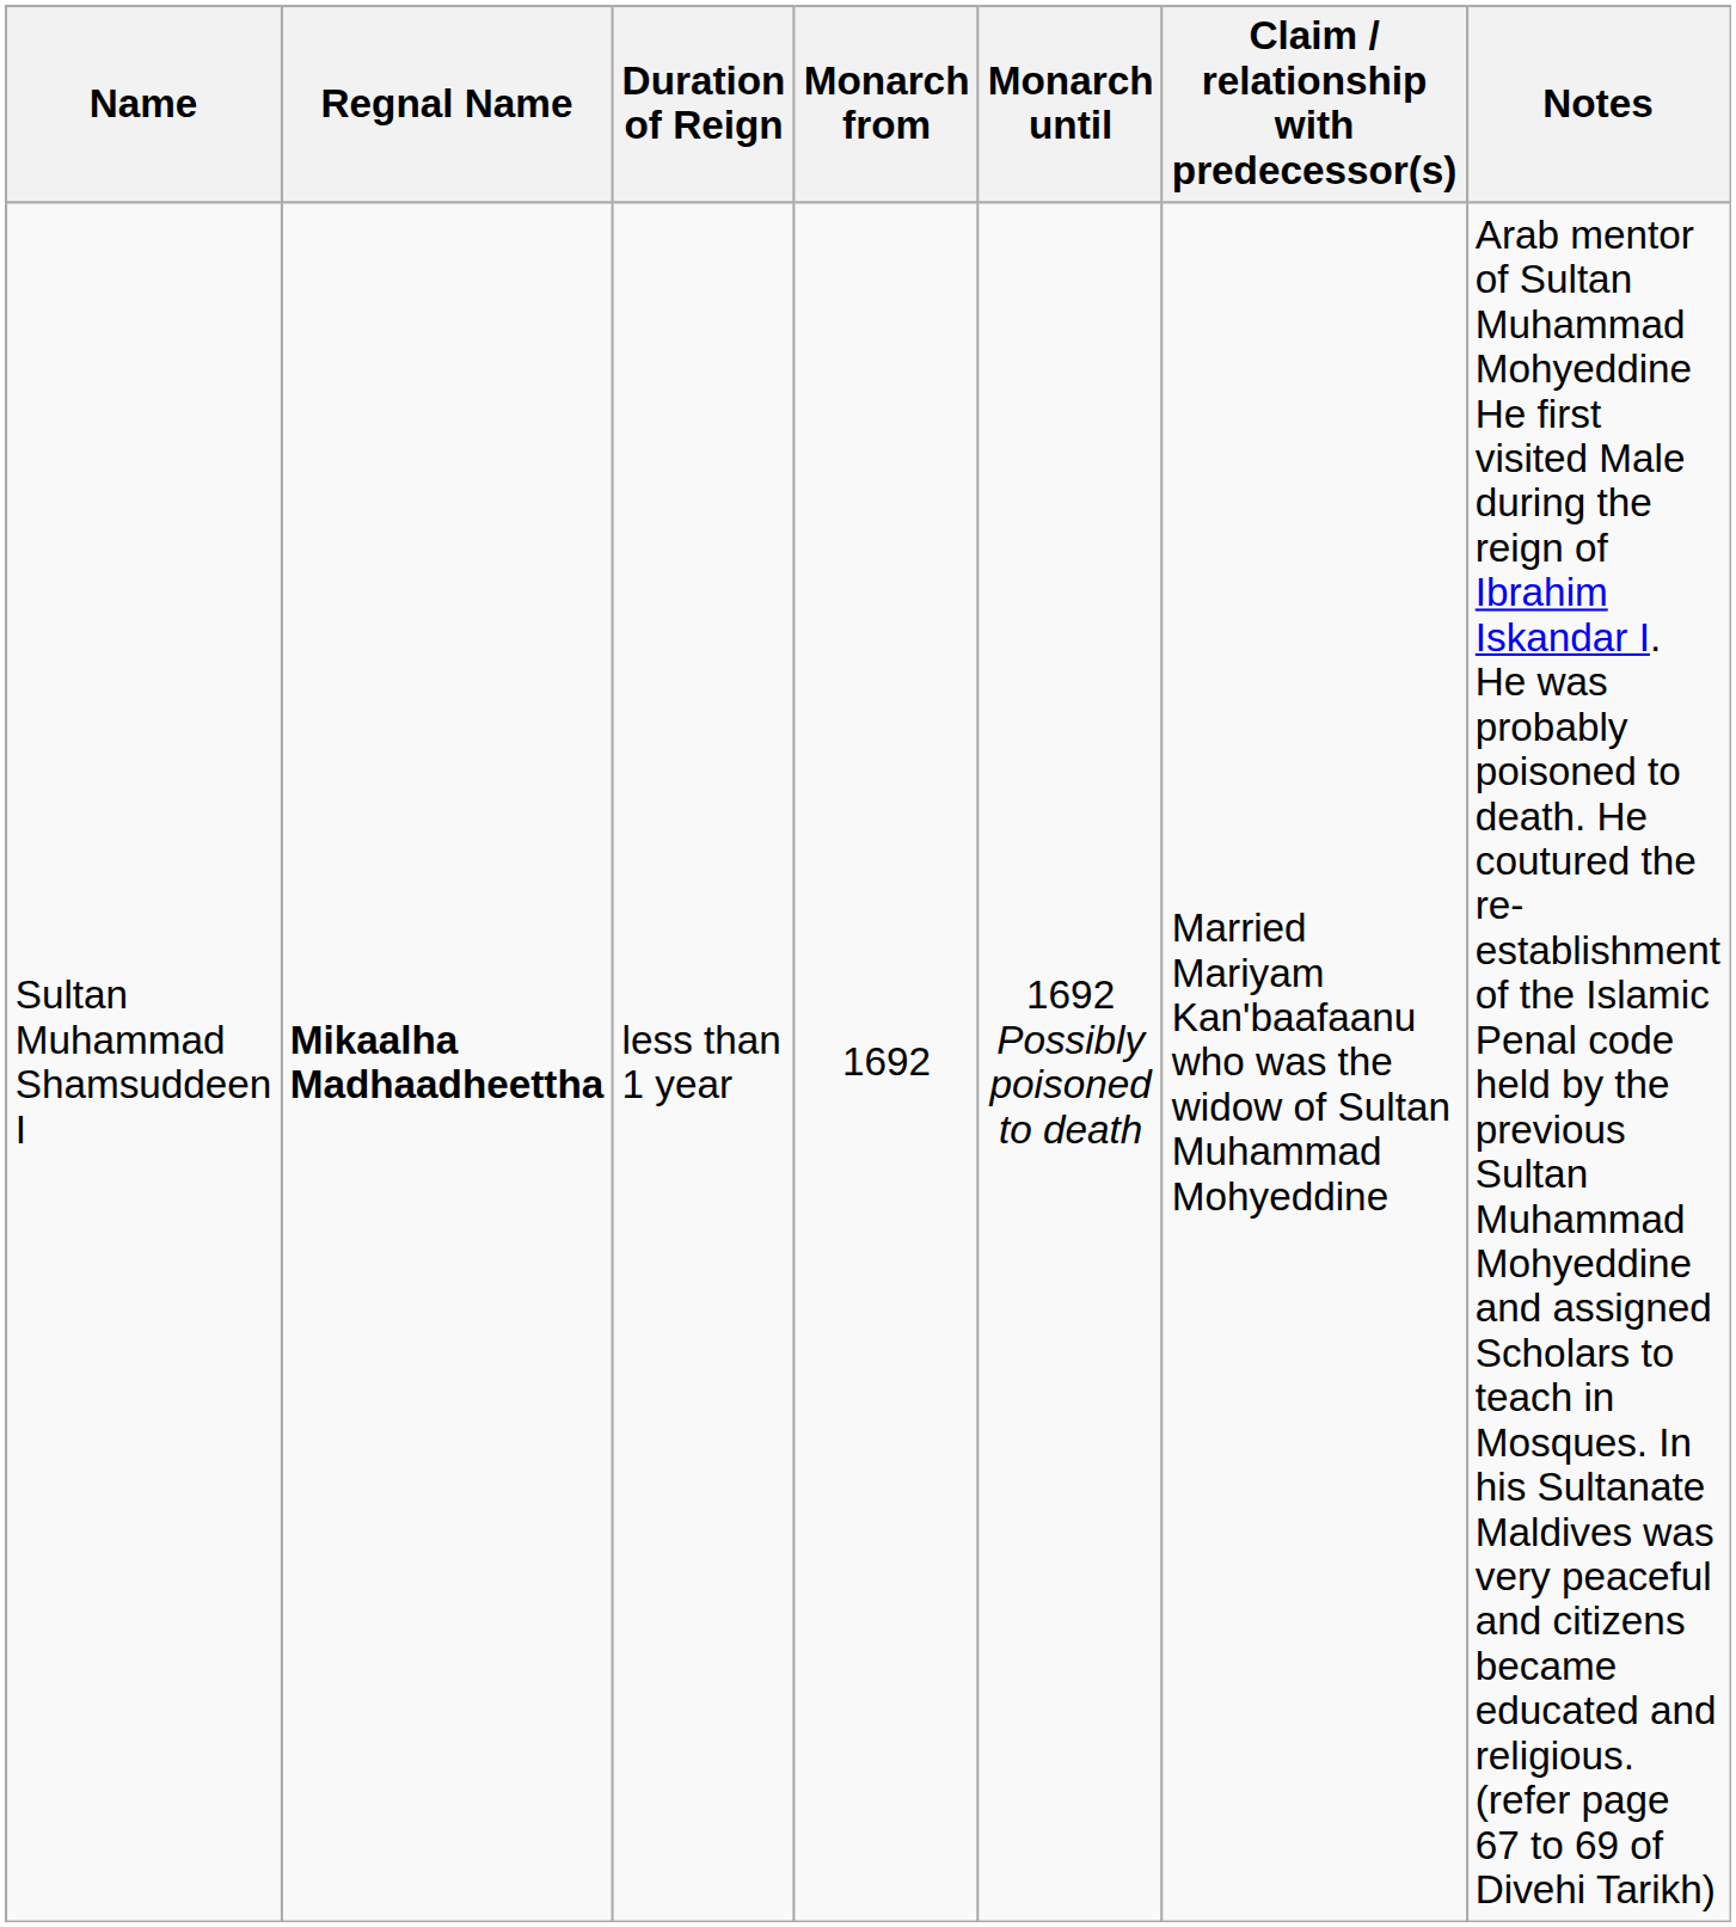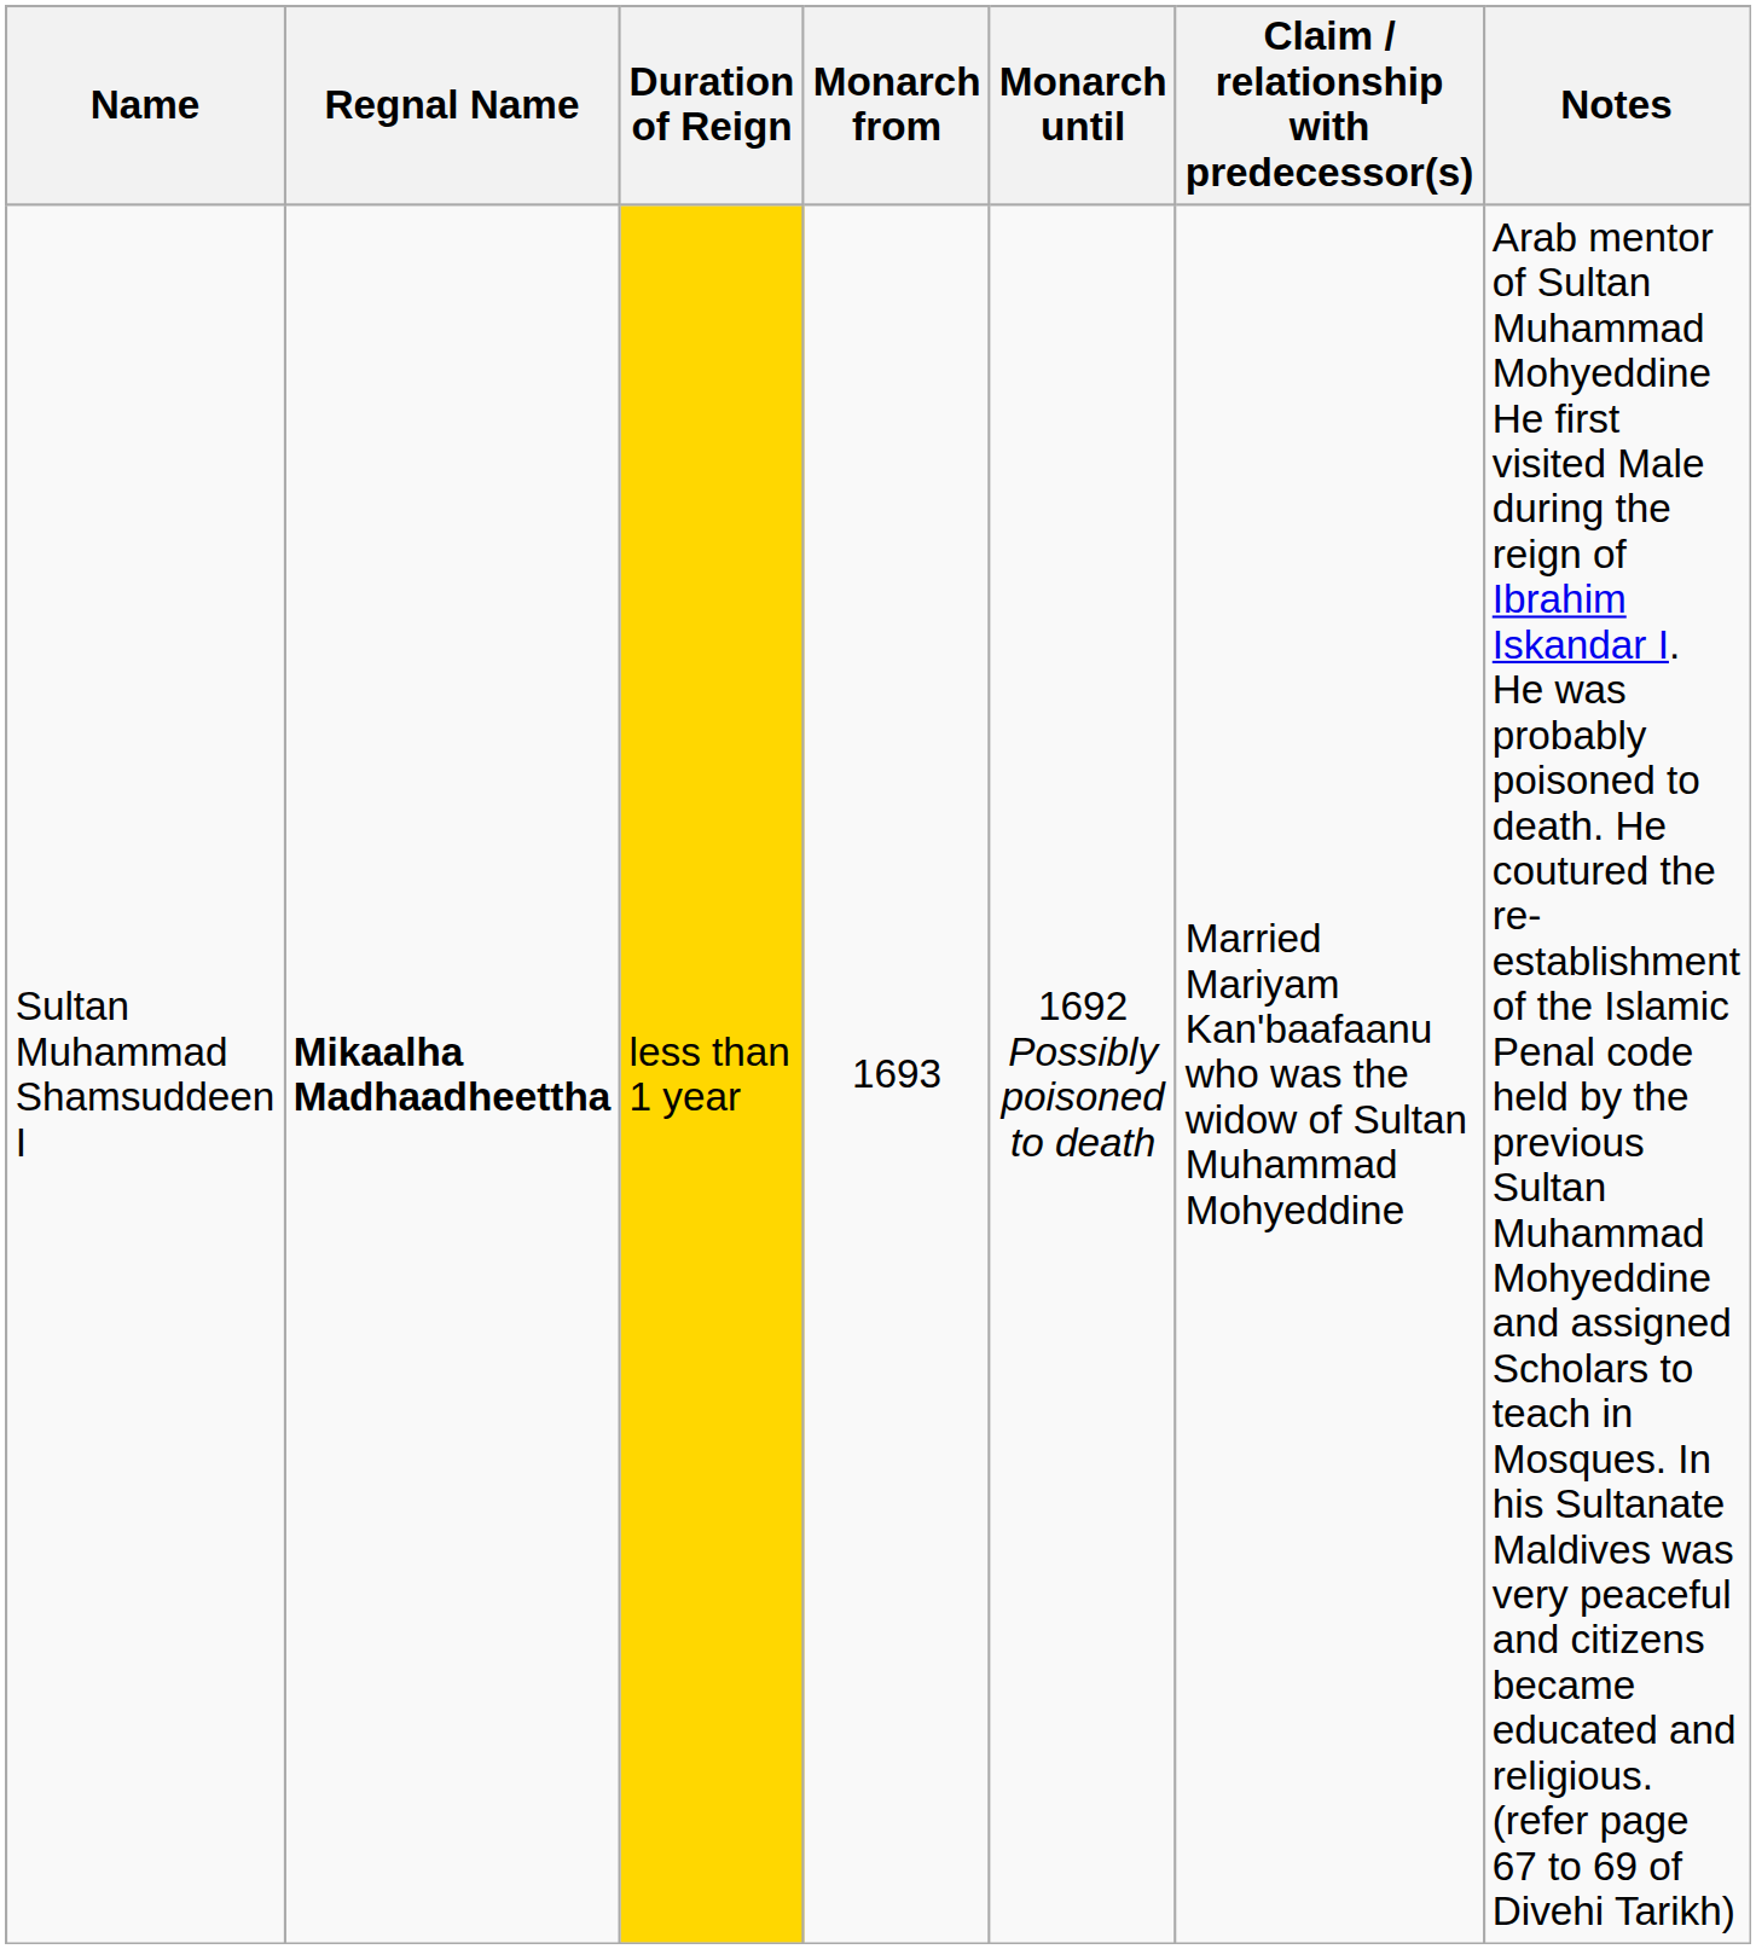Sultan Muhammad Shamsuddeen I | Duration of Reign: no background -> gold background
Sultan Muhammad Shamsuddeen I | Monarch from: 1692 -> 1693
